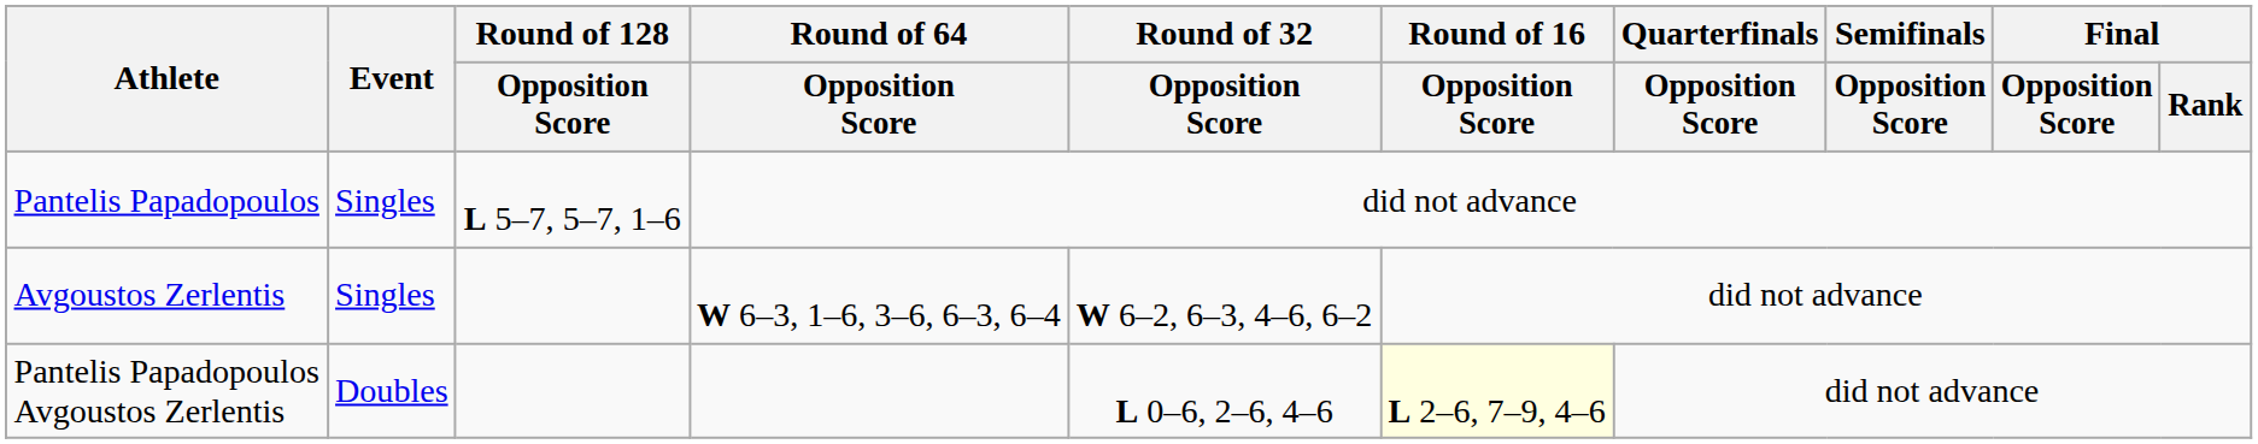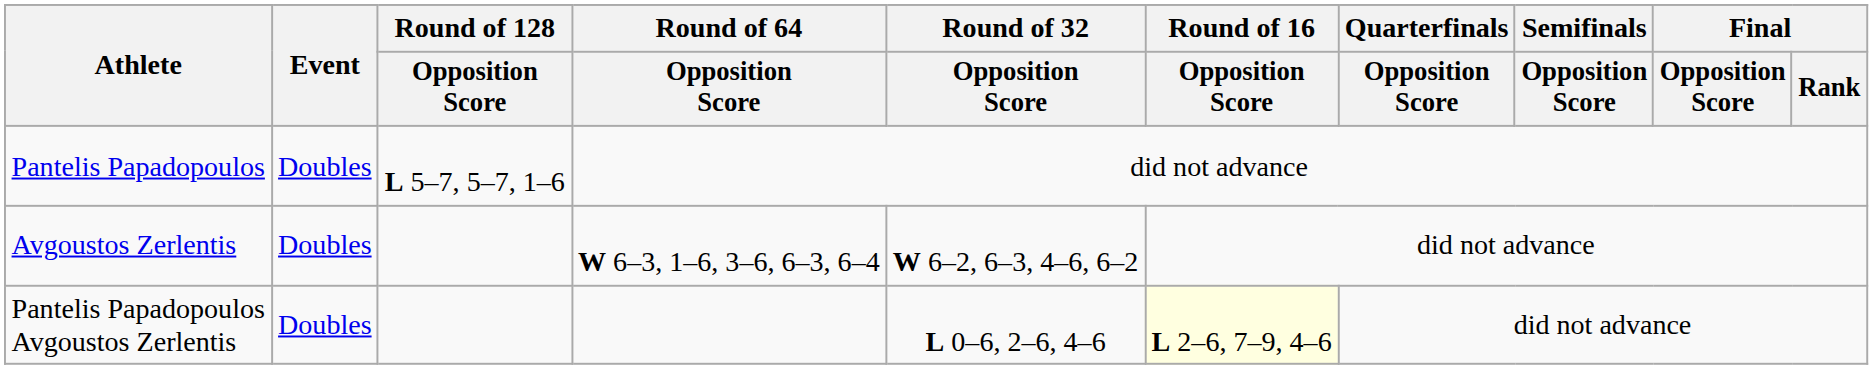Pantelis Papadopoulos | Event: Singles -> Doubles
Avgoustos Zerlentis | Event: Singles -> Doubles
